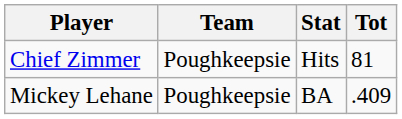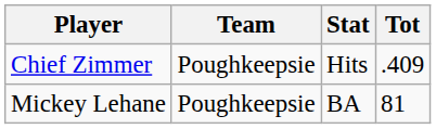Chief Zimmer | Tot: 81 -> .409
Mickey Lehane | Tot: .409 -> 81
